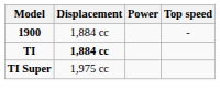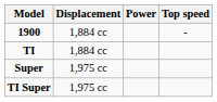TI | Displacement: bold -> normal
+ row: Super | 1,975 cc
